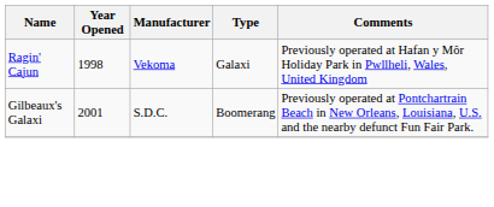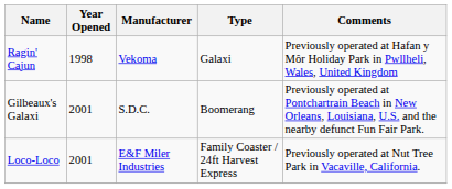+ row: Loco-Loco | 2001 | E&F Miler Industries | Family Coaster / 24ft Harvest Express | Previously operated at Nut Tree Park in Vacaville, California.
